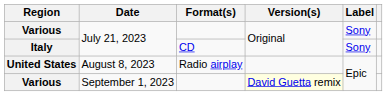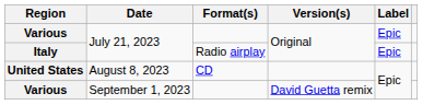Various / July 21, 2023 | Label: Sony -> Epic
Italy | Format(s): CD -> Radio airplay
Italy | Label: Sony -> Epic
United States | Format(s): Radio airplay -> CD
Various / September 1, 2023 | Version(s): lightyellow background -> no background
